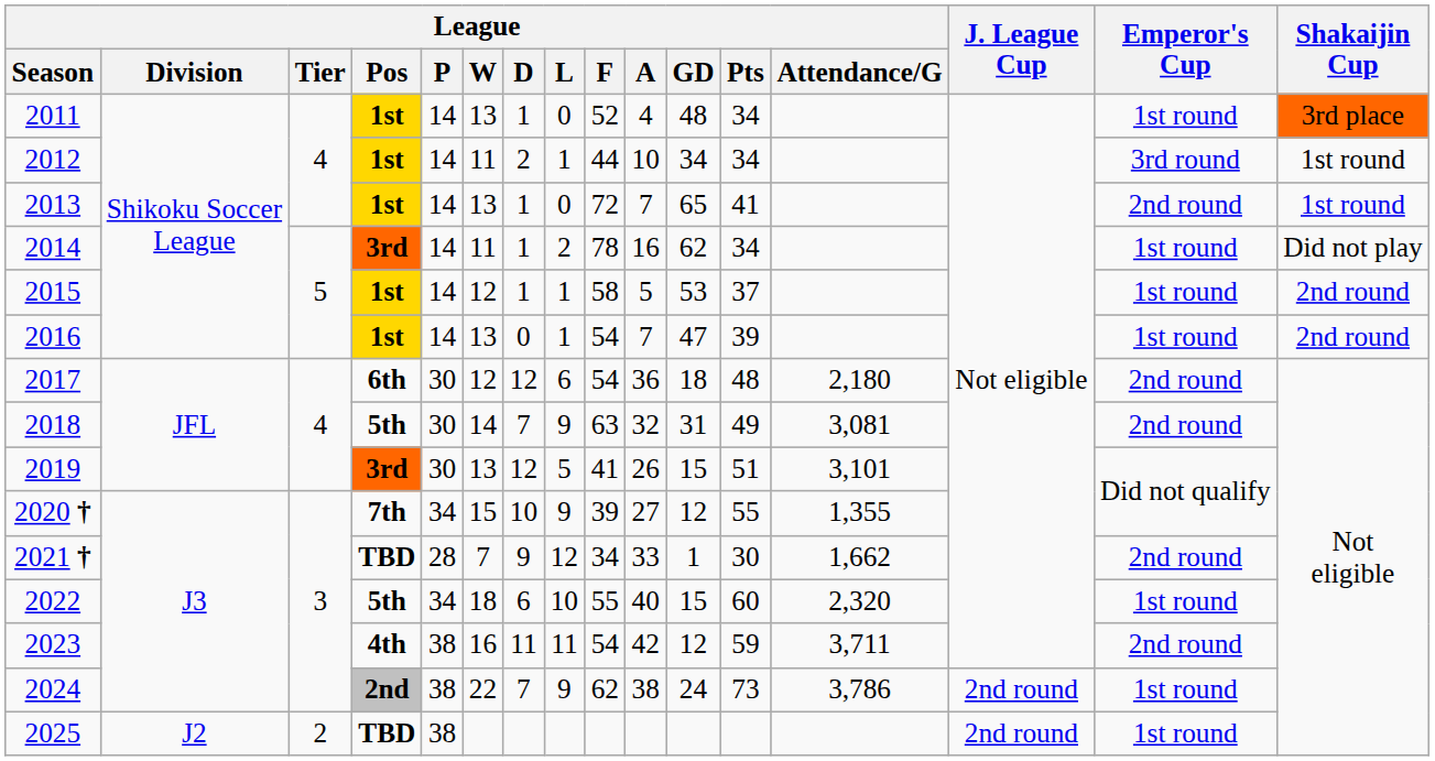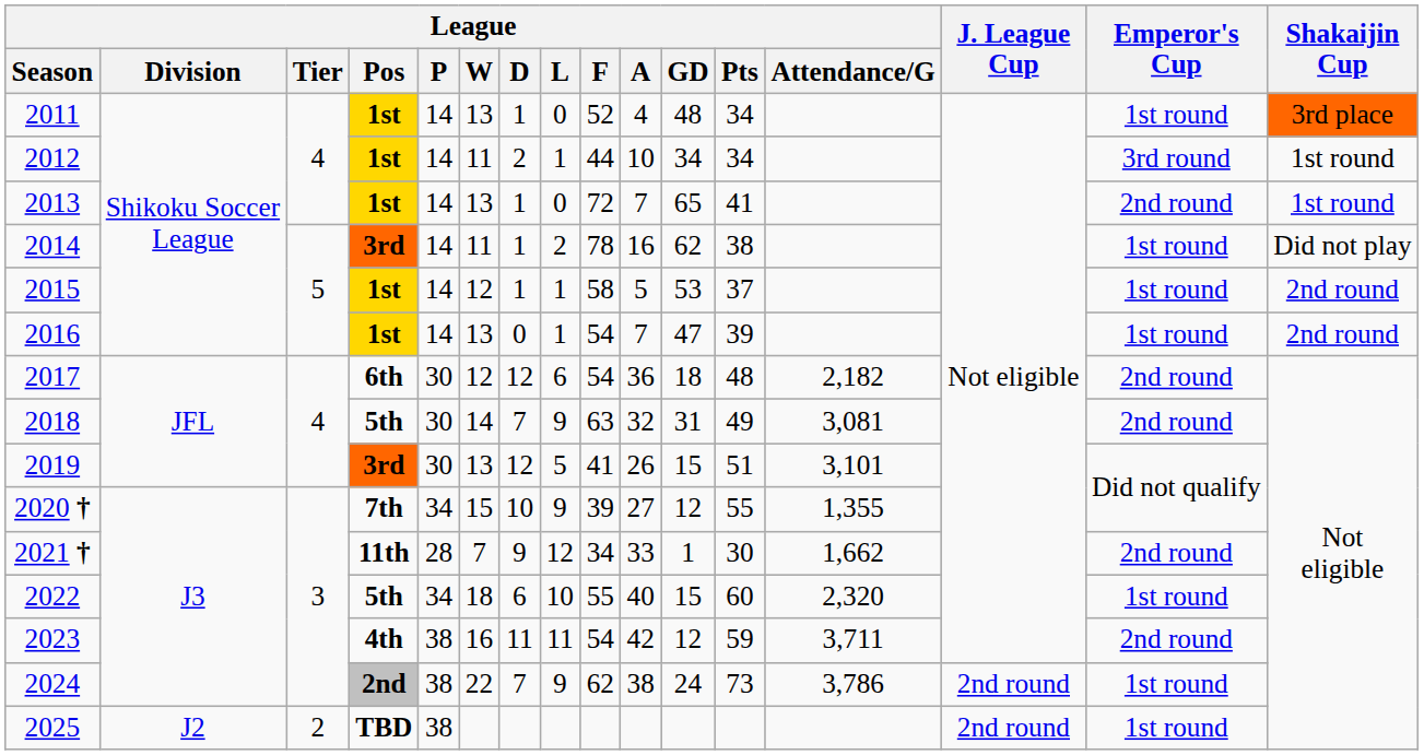2014 | League / Pts: 34 -> 38
2017 | League / Attendance/G: 2,180 -> 2,182
2021 † | League / Pos: TBD -> 11th
